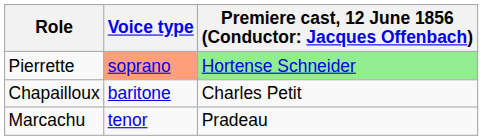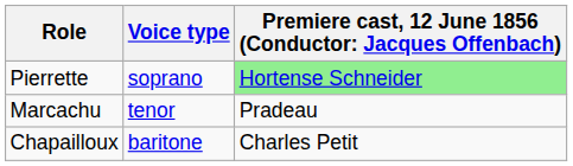Pierrette | Voice type: lightsalmon background -> no background
rows swapped: Chapailloux <-> Marcachu
